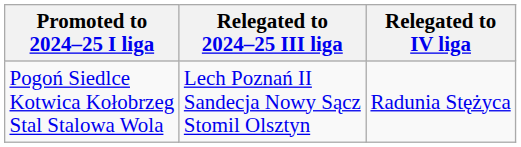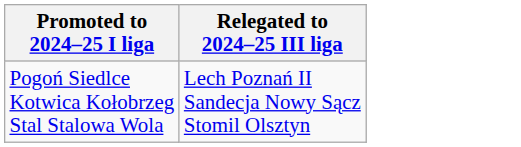- column: Relegated to IV liga | Radunia Stężyca
